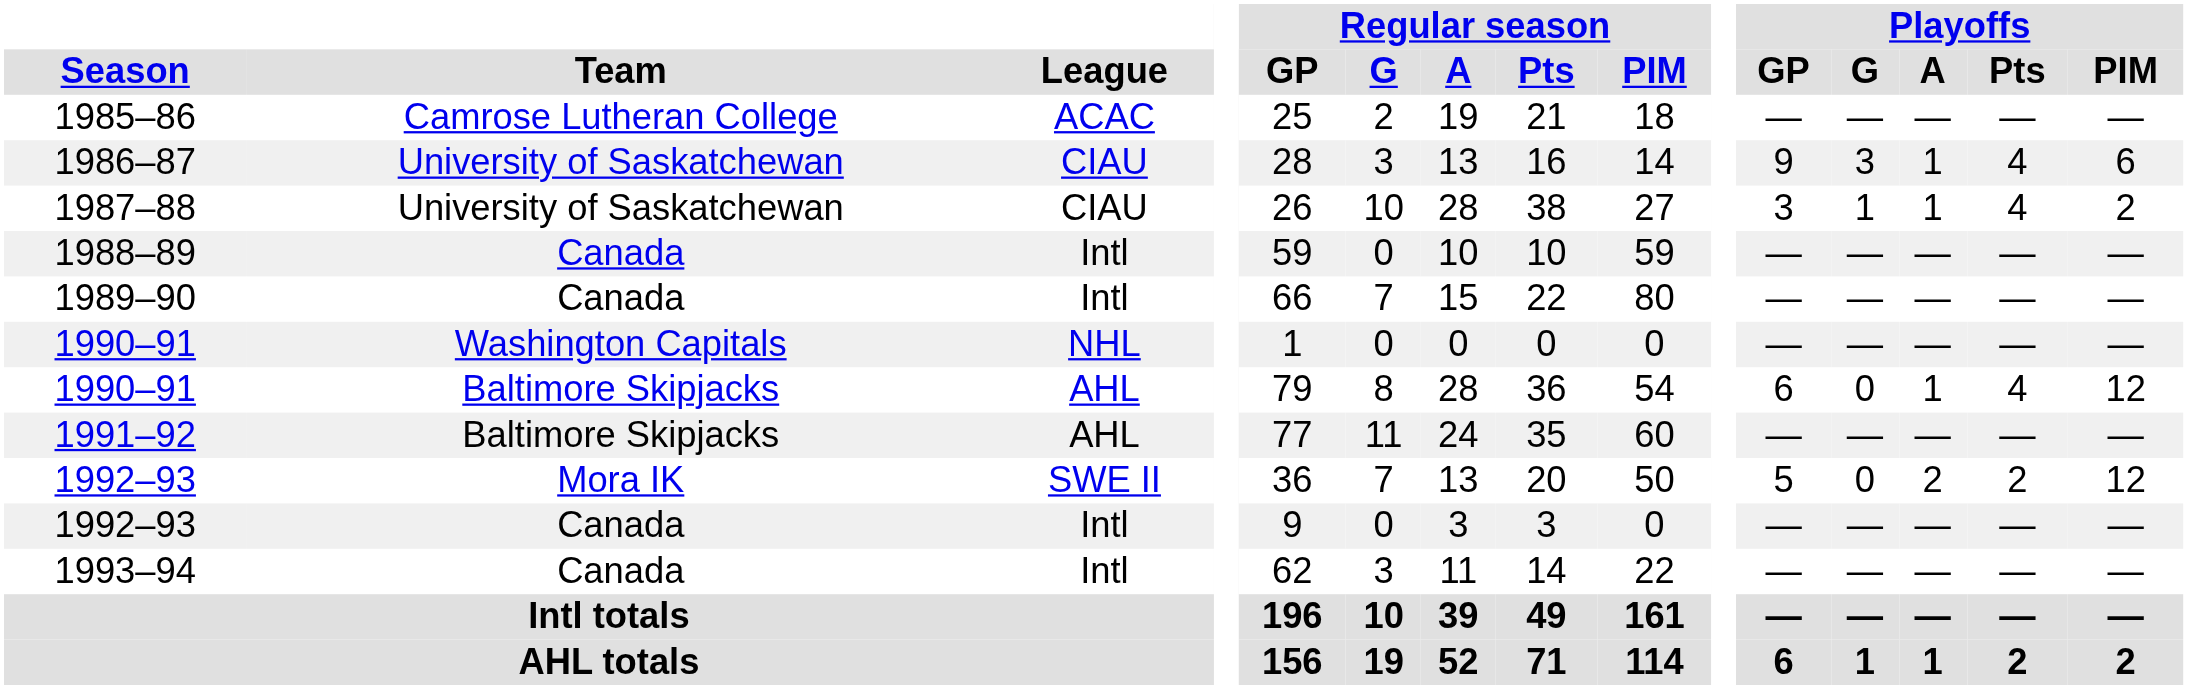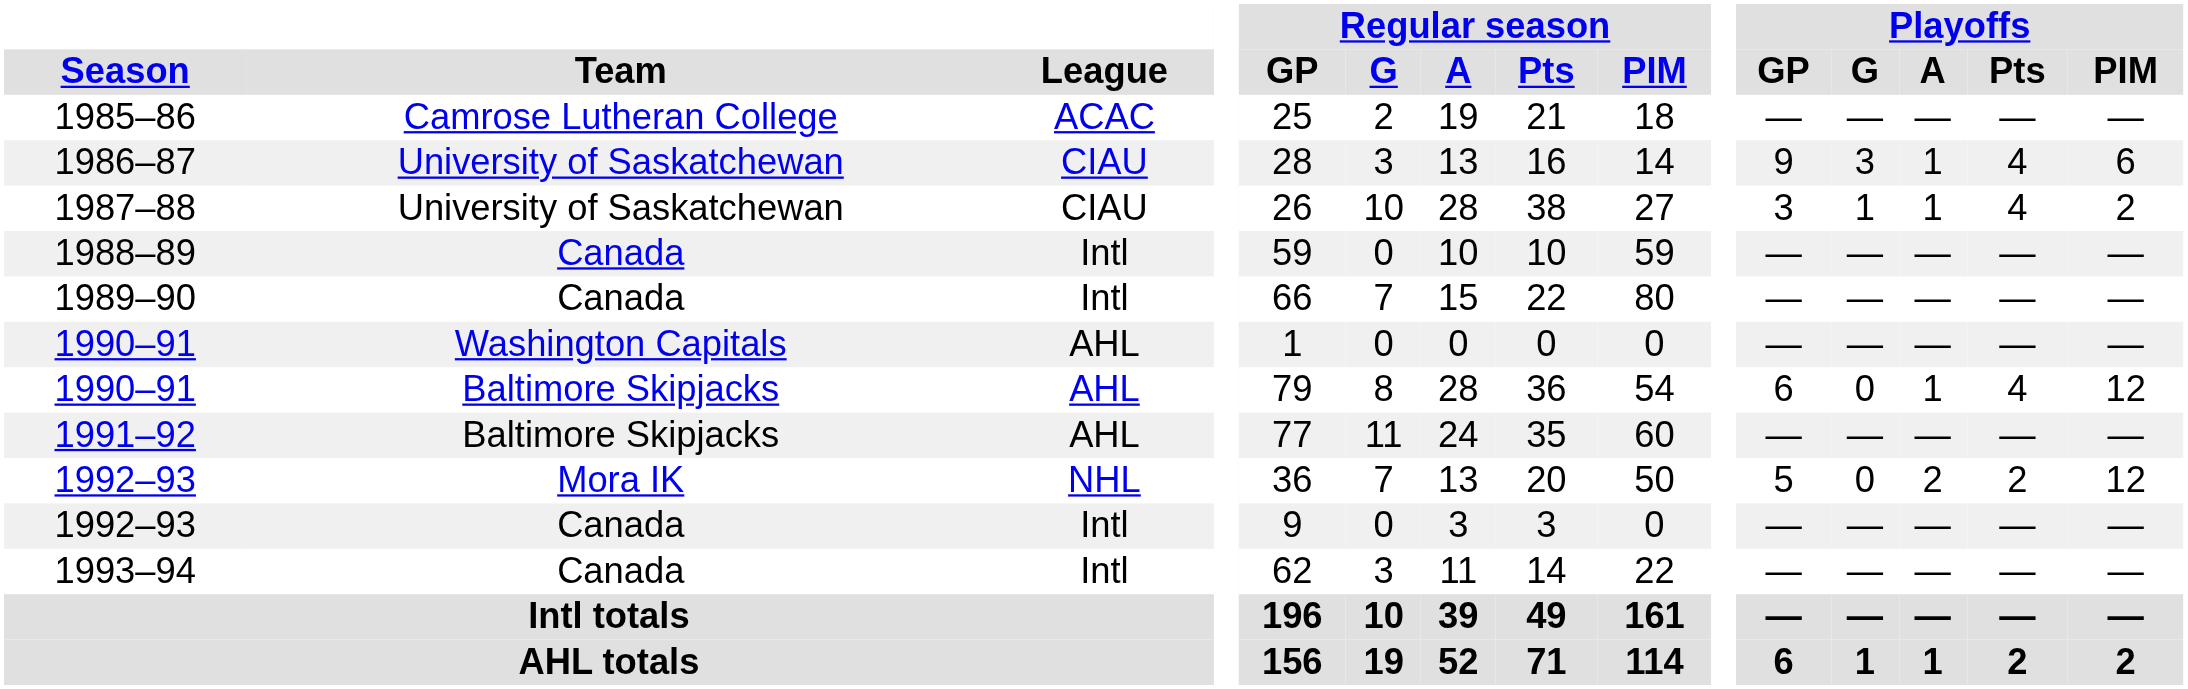1990–91 / Washington Capitals | League: NHL -> AHL
1992–93 / Mora IK | League: SWE II -> NHL
